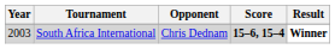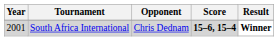South Africa International | Year: 2003 -> 2001
